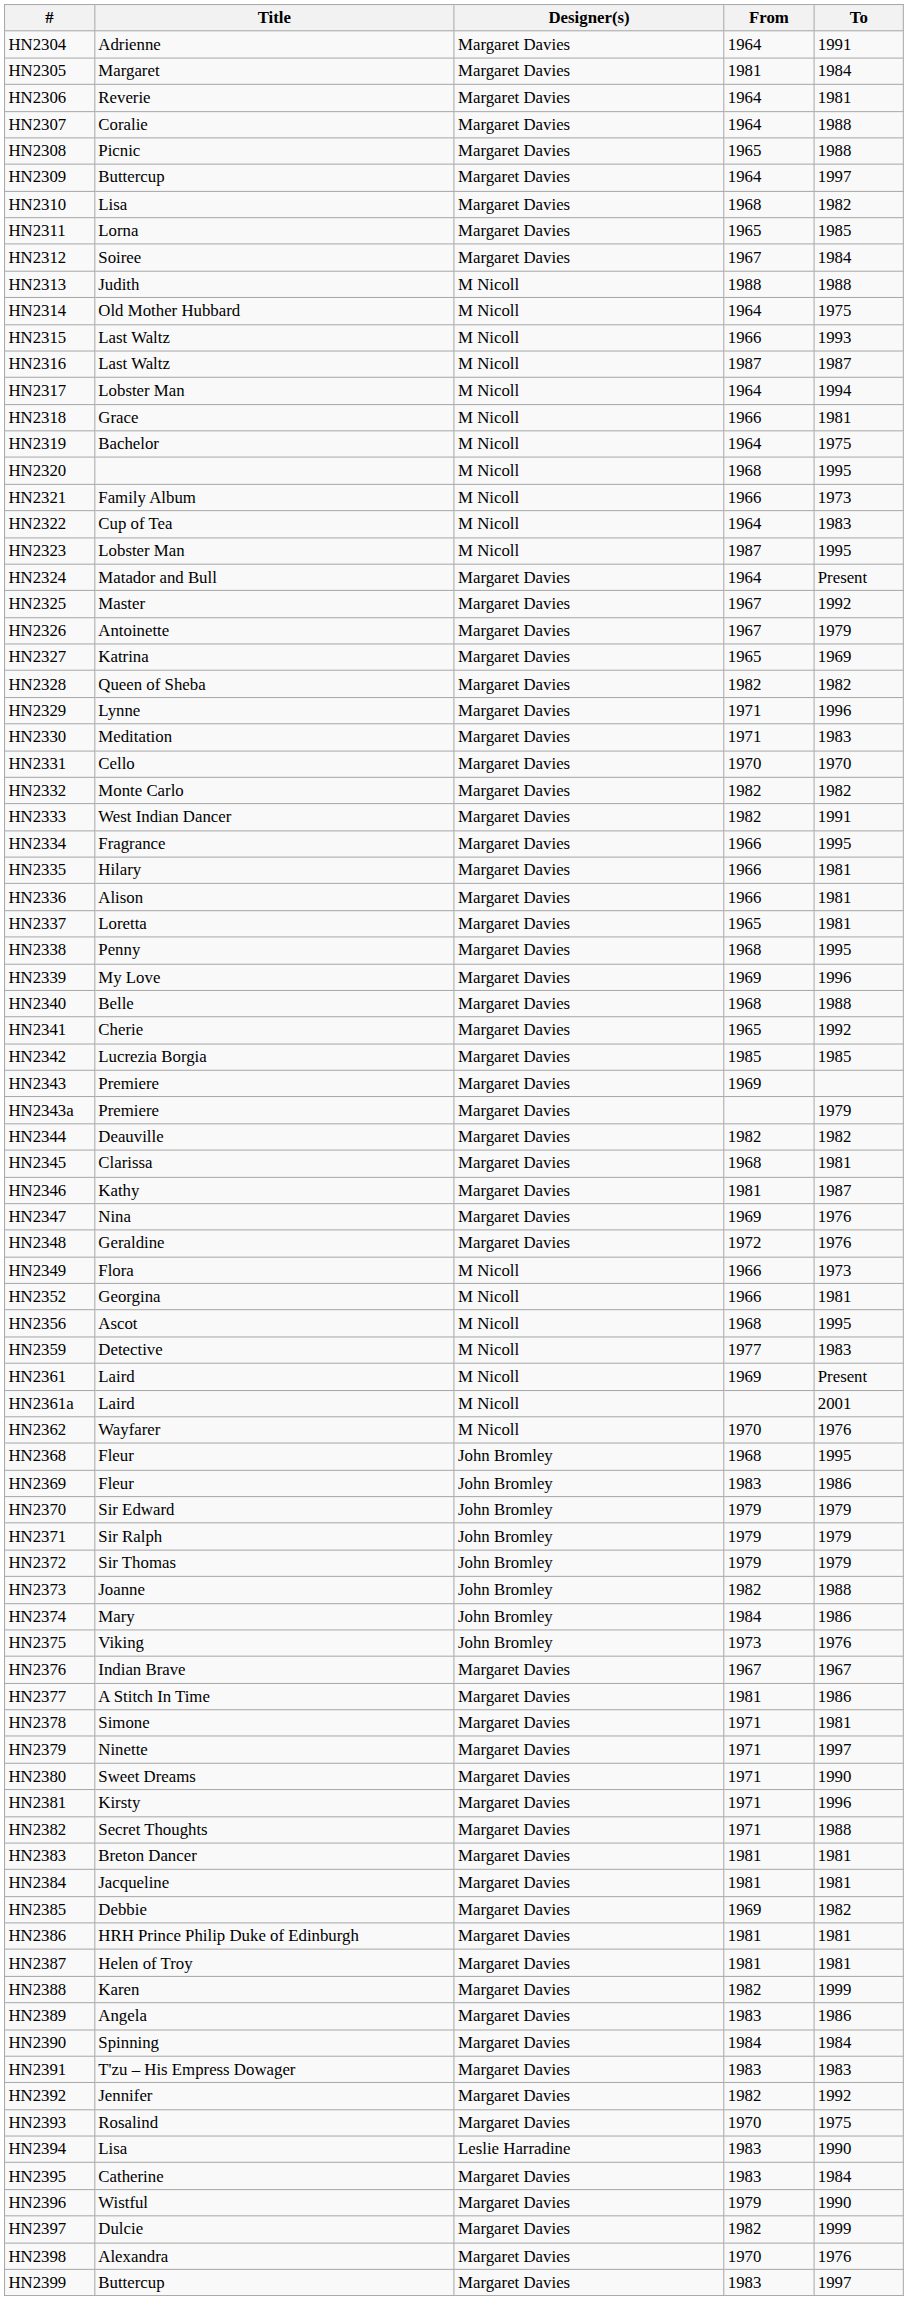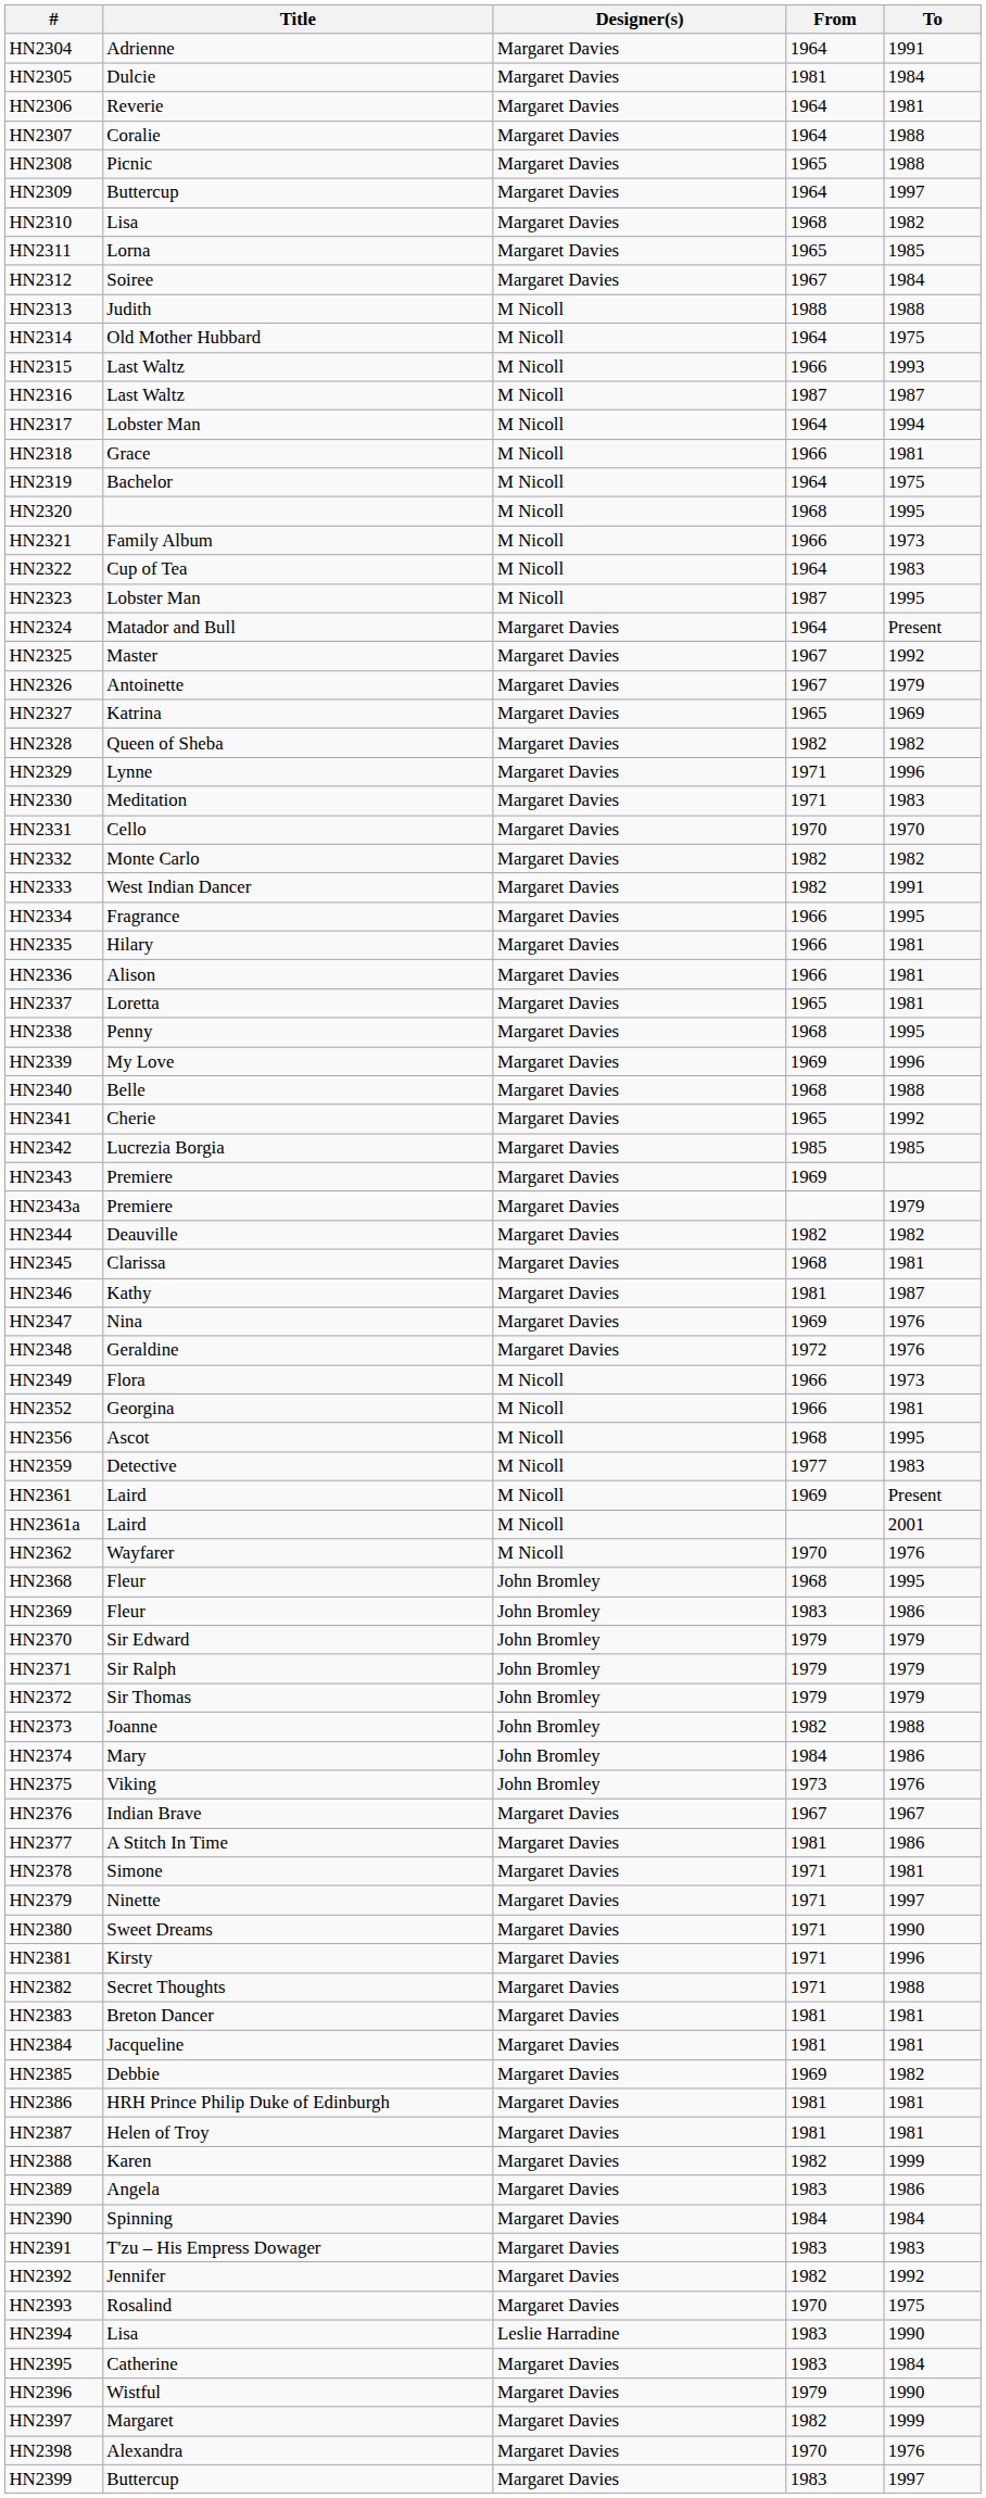HN2305 | Title: Margaret -> Dulcie
HN2397 | Title: Dulcie -> Margaret
